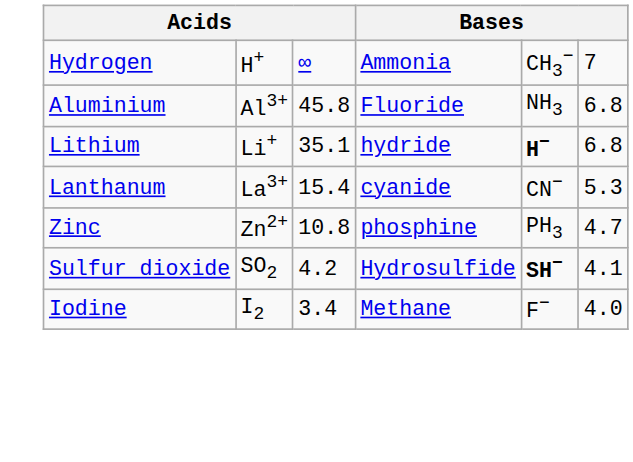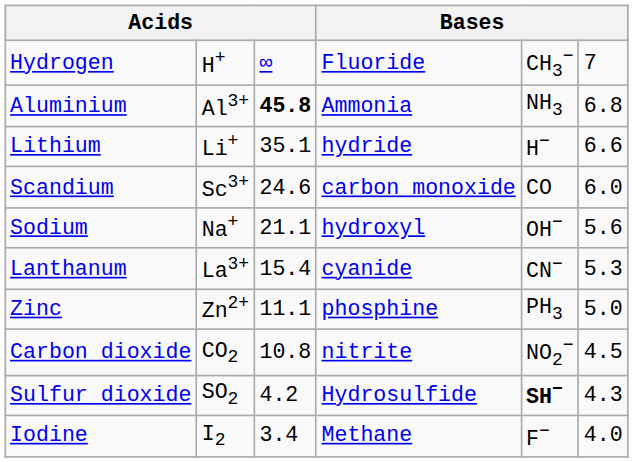Hydrogen | column 4: Ammonia -> Fluoride
Aluminium | column 3: normal -> bold
Aluminium | column 4: Fluoride -> Ammonia
Lithium | column 5: bold -> normal
Lithium | column 6: 6.8 -> 6.6
+ row: Scandium | Sc3+ | 24.6 | carbon monoxide | CO | 6.0
+ row: Sodium | Na+ | 21.1 | hydroxyl | OH− | 5.6
Zinc | column 3: 10.8 -> 11.1
Zinc | column 6: 4.7 -> 5.0
+ row: Carbon dioxide | CO2 | 10.8 | nitrite | NO2− | 4.5
Sulfur dioxide | column 6: 4.1 -> 4.3
